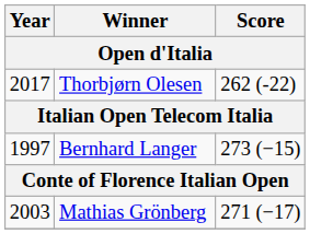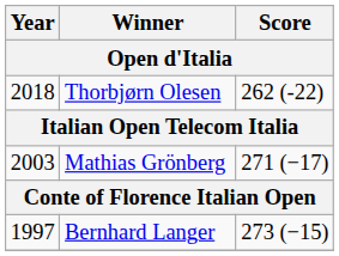Thorbjørn Olesen | Year: 2017 -> 2018
rows swapped: Mathias Grönberg <-> Bernhard Langer
